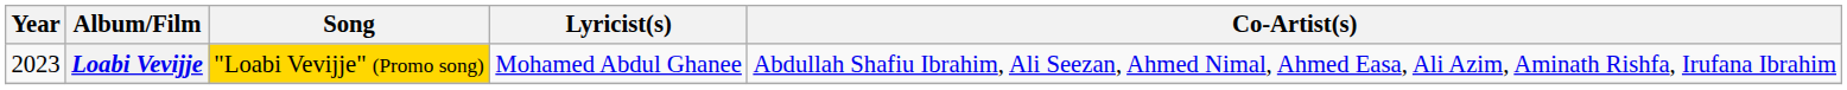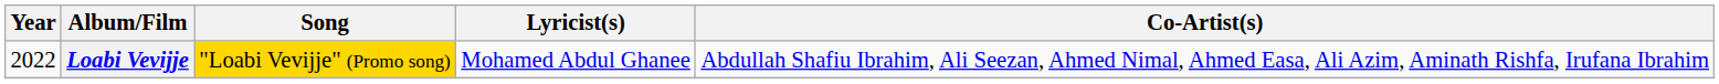Loabi Vevijje | Year: 2023 -> 2022
